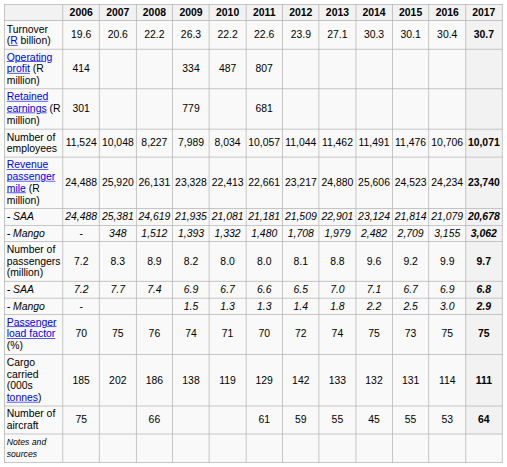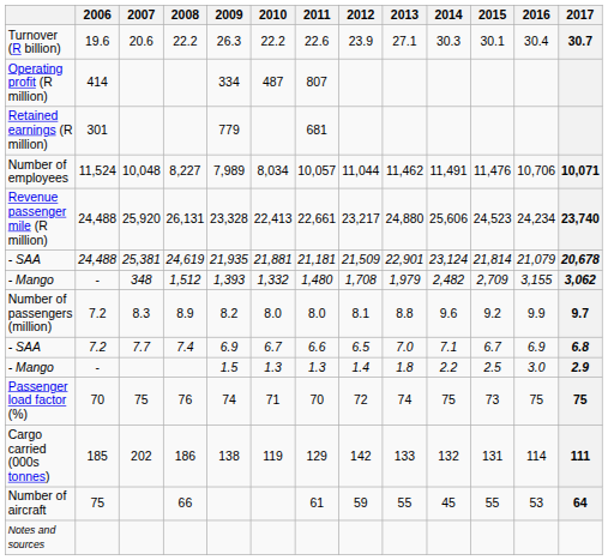- SAA / 24,619 | 2010: 21,081 -> 21,881
